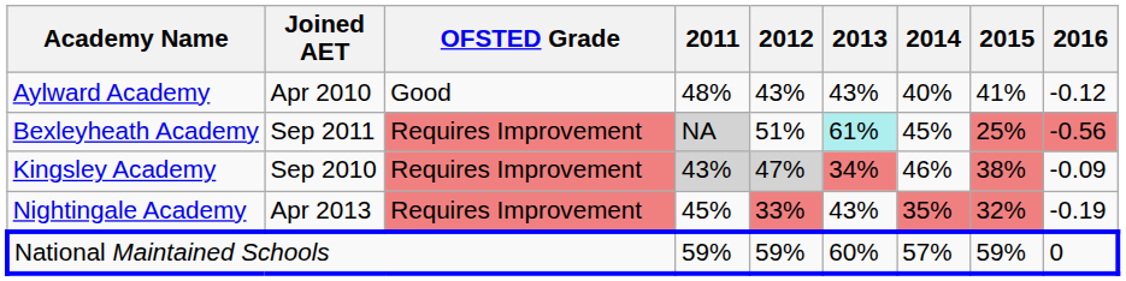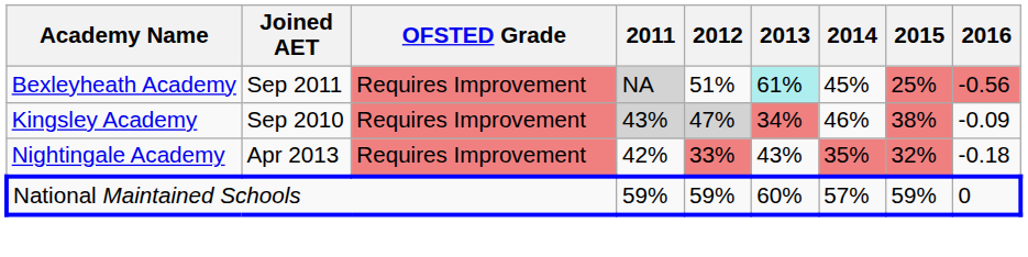- row: Aylward Academy | Apr 2010 | Good | 48% | 43% | 43% | 40% | 41% | -0.12
Nightingale Academy | 2011: 45% -> 42%
Nightingale Academy | 2016: -0.19 -> -0.18
